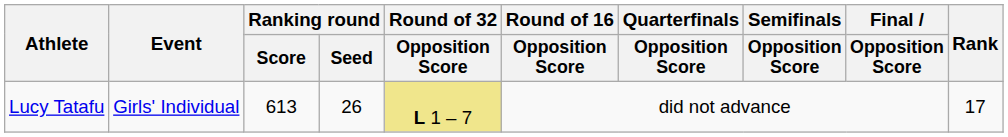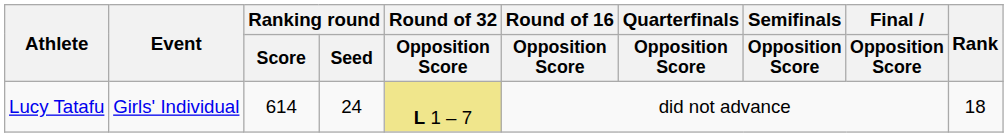Lucy Tatafu | Ranking round / Score: 613 -> 614
Lucy Tatafu | Ranking round / Seed: 26 -> 24
Lucy Tatafu | Rank: 17 -> 18
